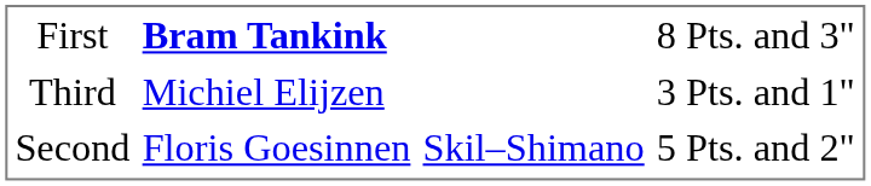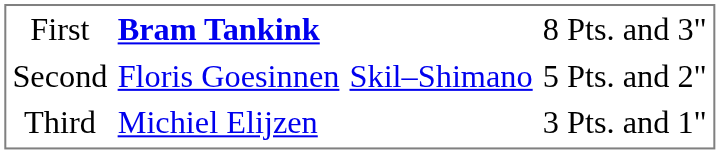rows swapped: Second <-> Third
